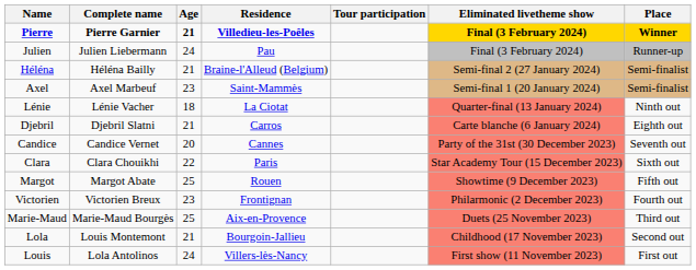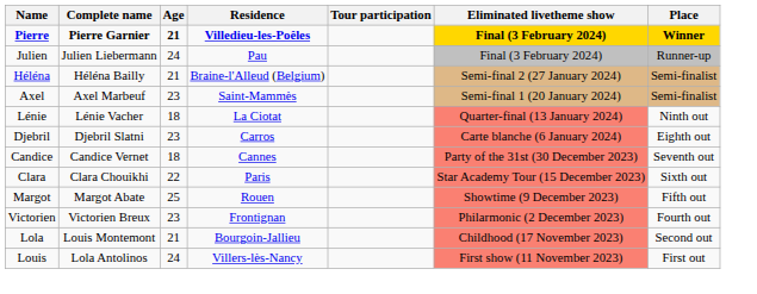Djebril | Age: 21 -> 23
Candice | Age: 20 -> 18
- row: Marie-Maud | Marie-Maud Bourgès | 25 | Aix-en-Provence | Duets (25 November 2023) | Third out
